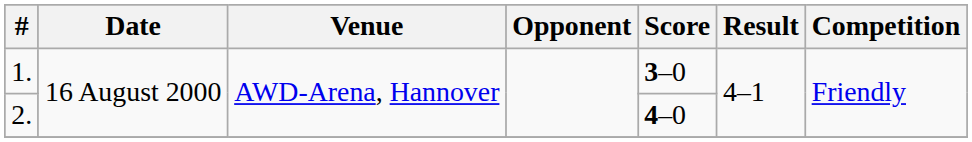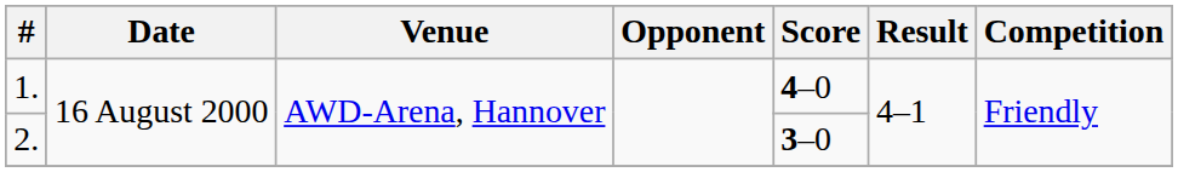1. | Score: 3–0 -> 4–0
2. | Score: 4–0 -> 3–0
